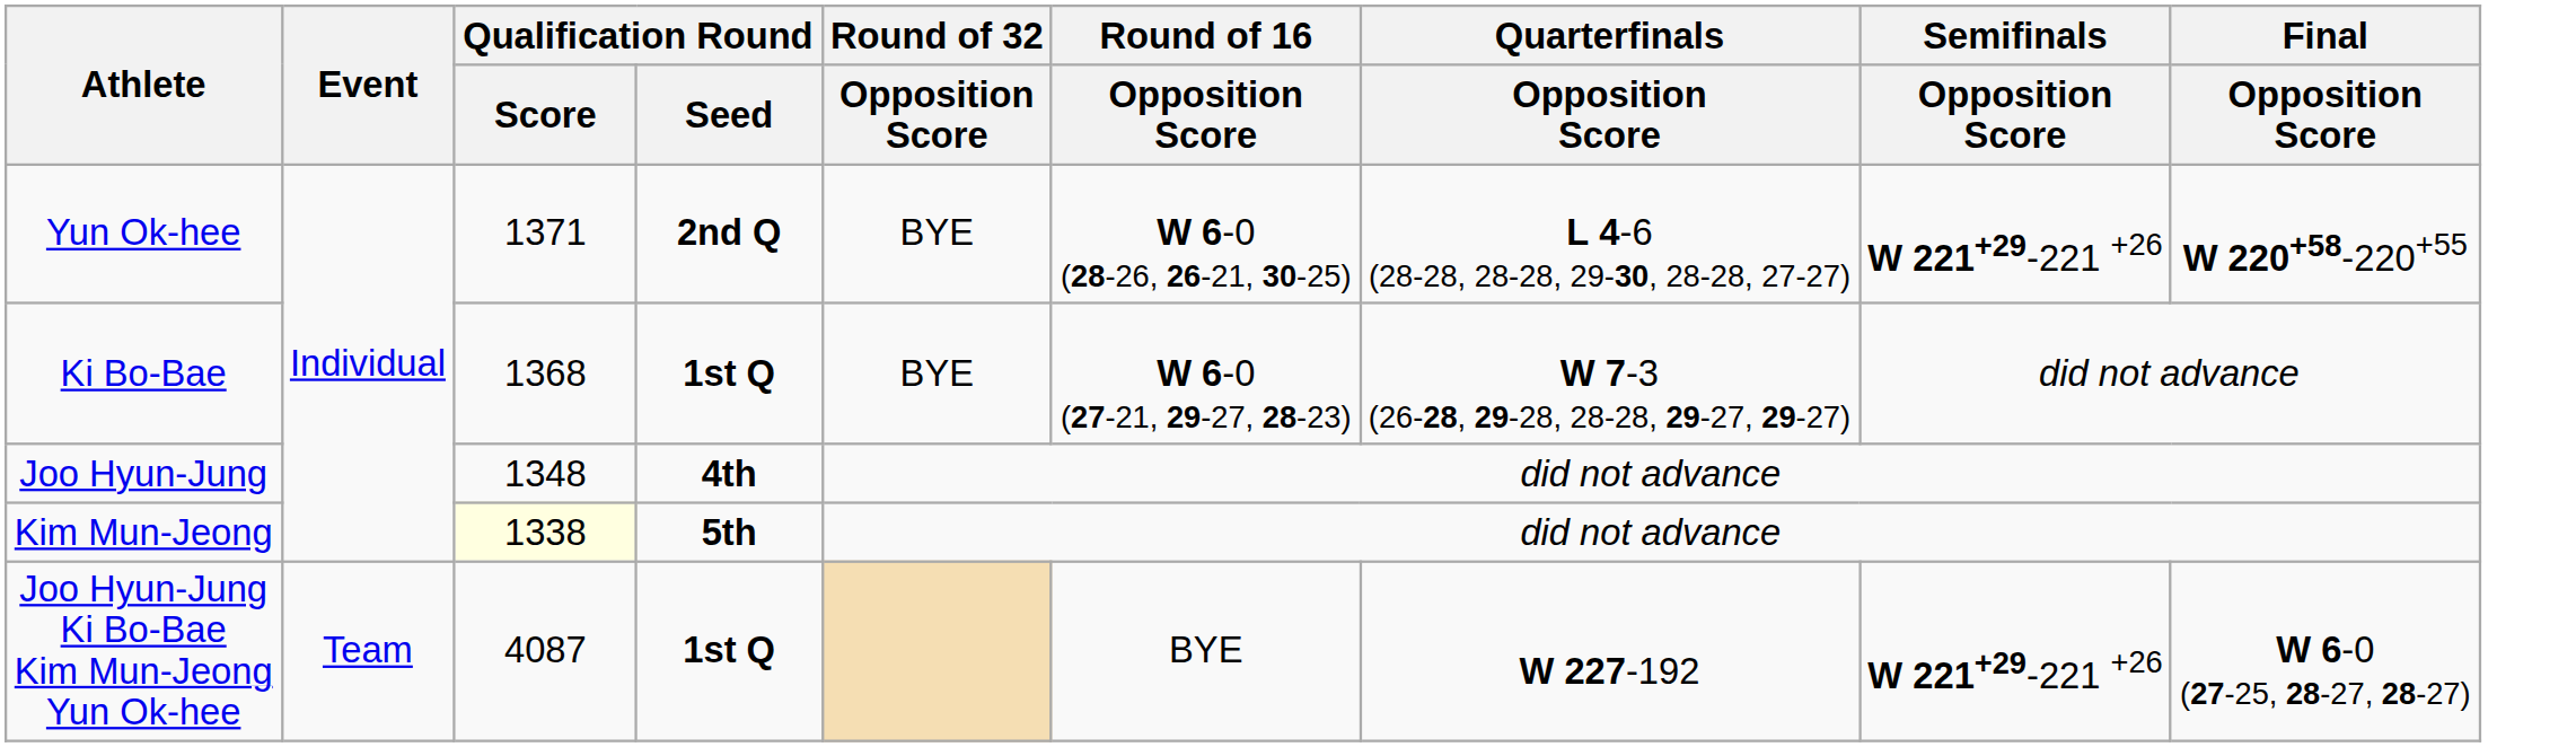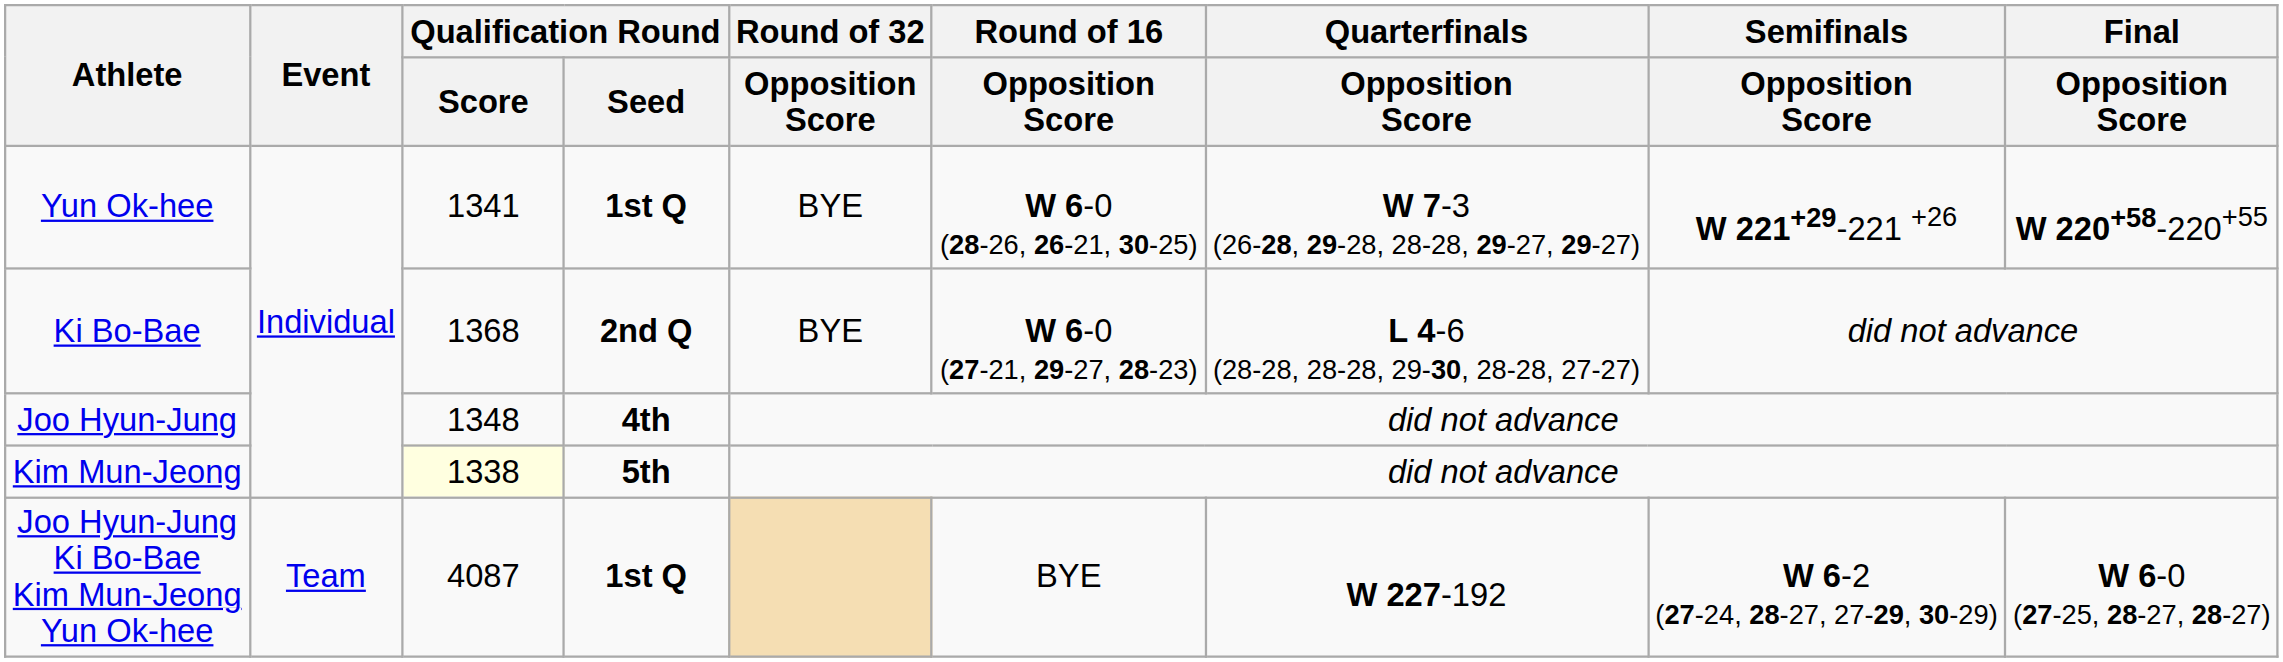Yun Ok-hee | Qualification Round / Score: 1371 -> 1341
Yun Ok-hee | Qualification Round / Seed: 2nd Q -> 1st Q
Yun Ok-hee | Quarterfinals / Opposition Score: L 4-6 (28-28, 28-28, 29-30, 28-28, 27-27) -> W 7-3 (26-28, 29-28, 28-28, 29-27, 29-27)
Ki Bo-Bae | Qualification Round / Seed: 1st Q -> 2nd Q
Ki Bo-Bae | Quarterfinals / Opposition Score: W 7-3 (26-28, 29-28, 28-28, 29-27, 29-27) -> L 4-6 (28-28, 28-28, 29-30, 28-28, 27-27)
Joo Hyun-Jung Ki Bo-Bae Kim Mun-Jeong Yun Ok-hee | Semifinals / Opposition Score: W 221+29-221 +26 -> W 6-2 (27-24, 28-27, 27-29, 30-29)
